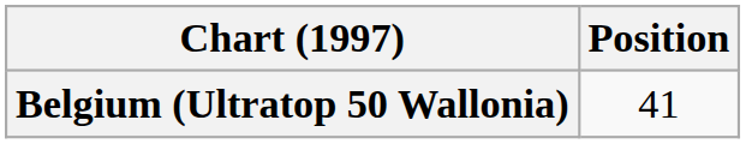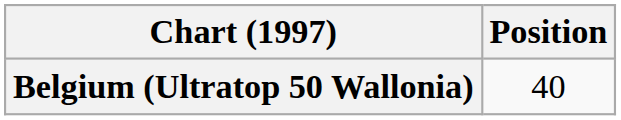Belgium (Ultratop 50 Wallonia) | Position: 41 -> 40
